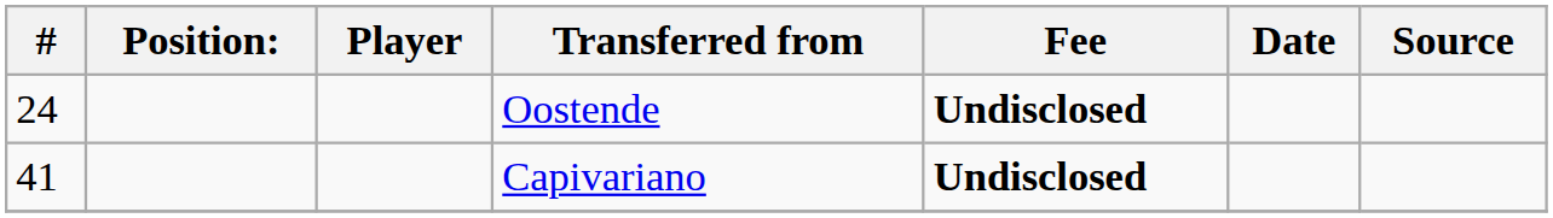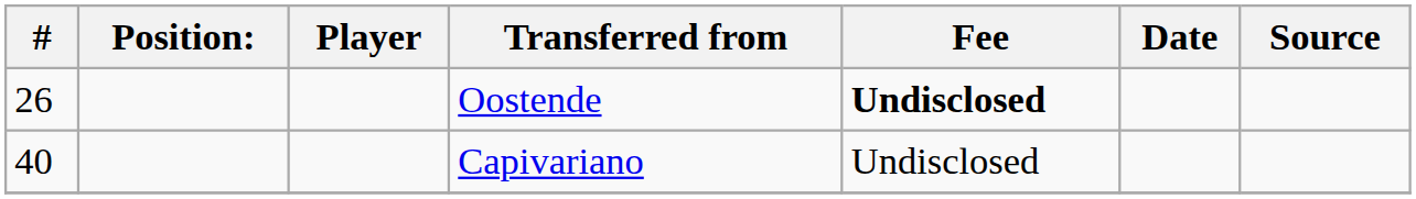Oostende | #: 24 -> 26
Capivariano | #: 41 -> 40
Capivariano | Fee: bold -> normal
